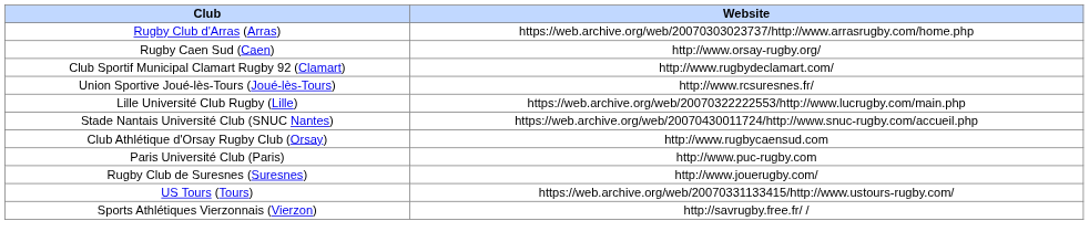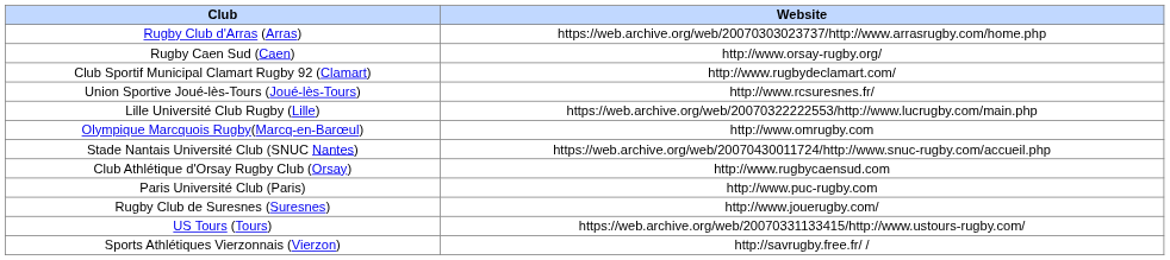+ row: Olympique Marcquois Rugby(Marcq-en-Barœul) | http://www.omrugby.com
